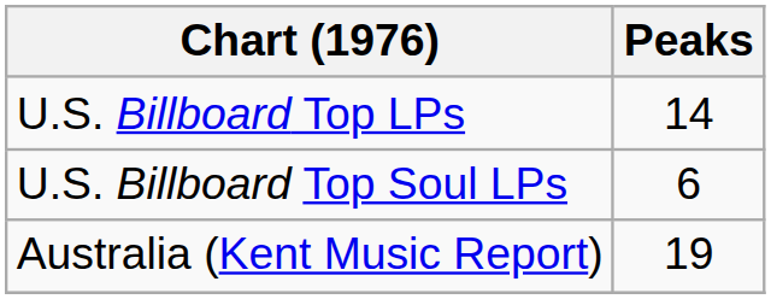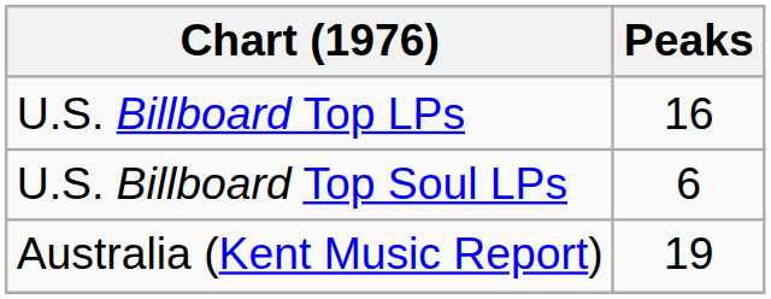U.S. Billboard Top LPs | Peaks: 14 -> 16
